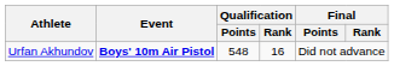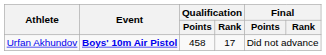Urfan Akhundov | Qualification / Points: 548 -> 458
Urfan Akhundov | Qualification / Rank: 16 -> 17
